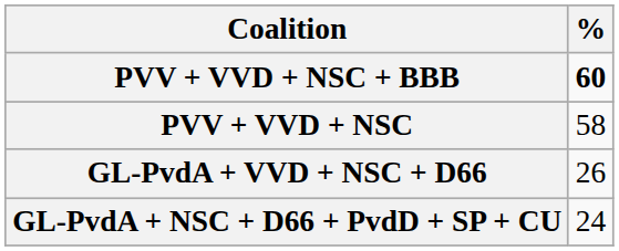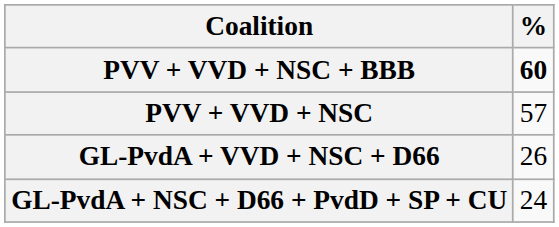PVV + VVD + NSC | %: 58 -> 57
